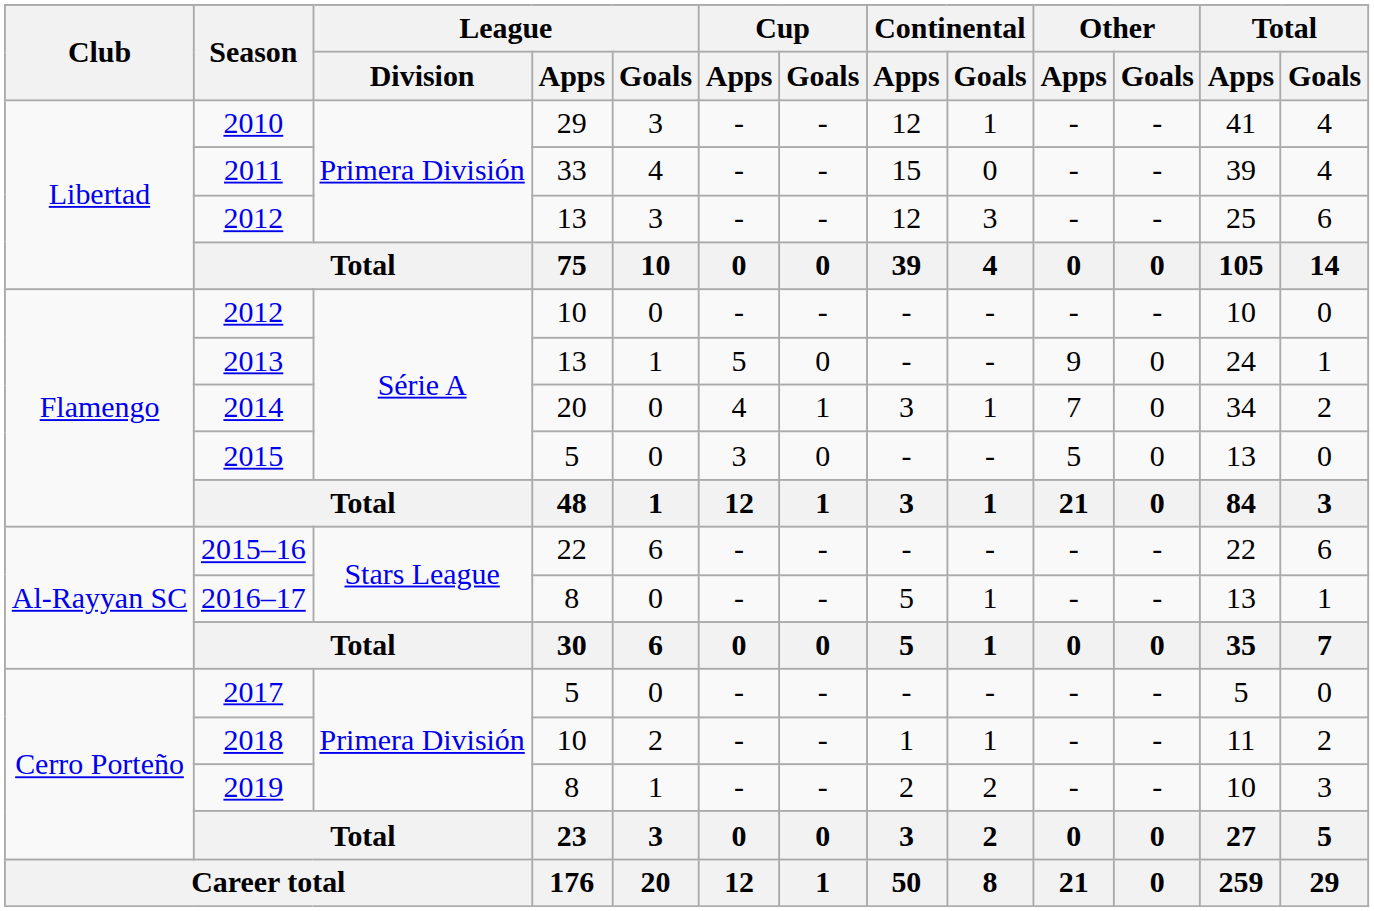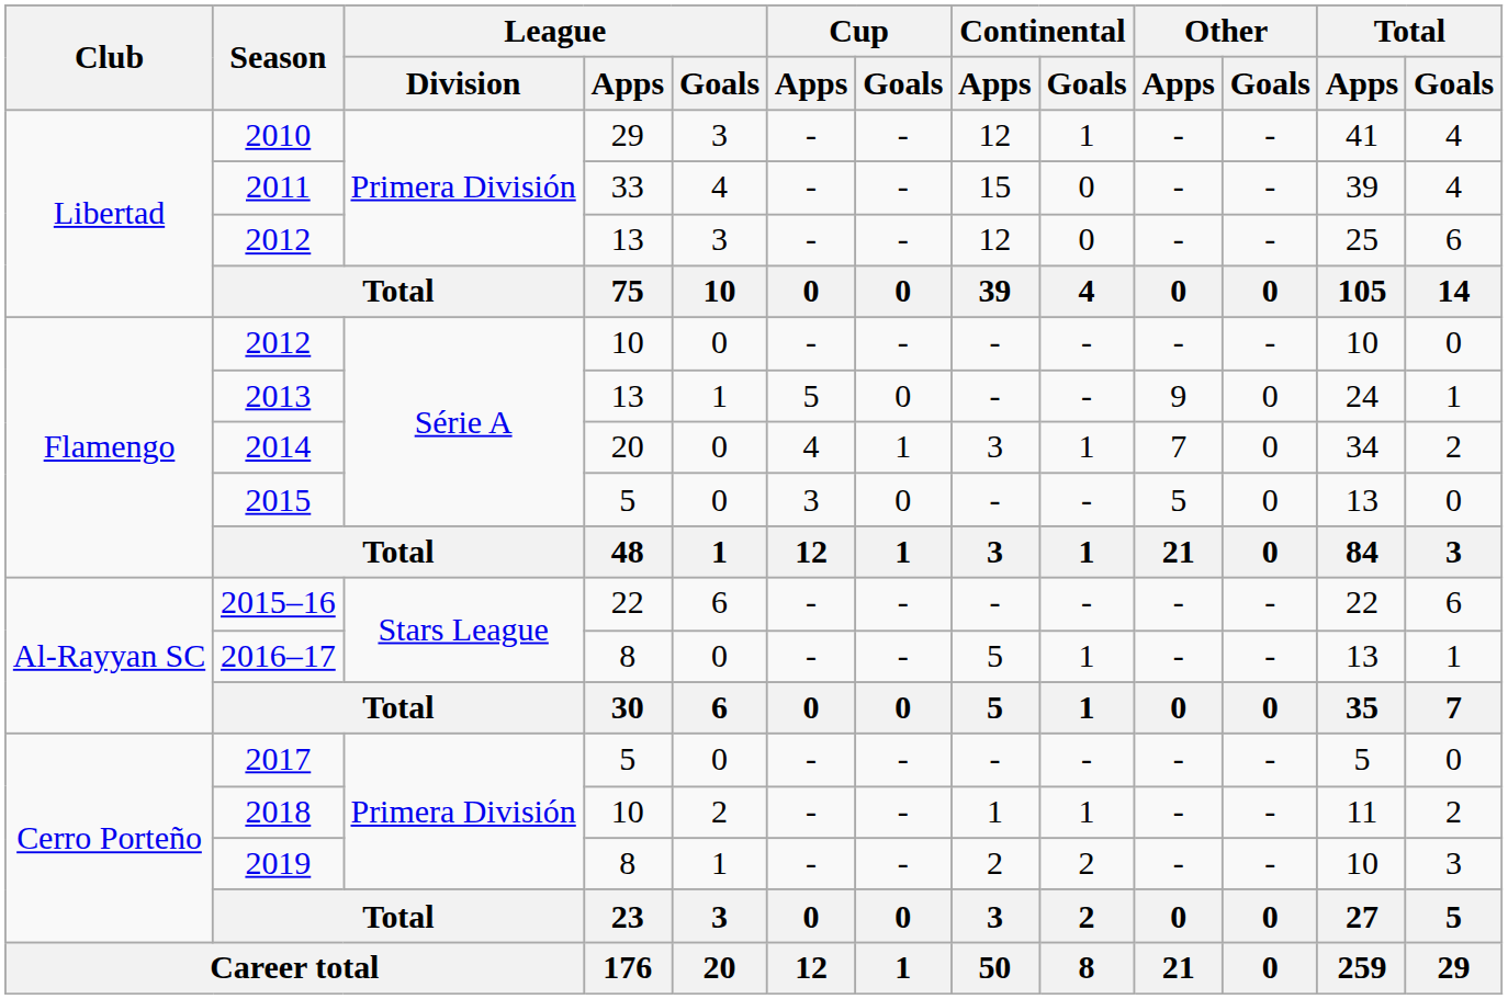2012 / 13 | Continental / Goals: 3 -> 0
